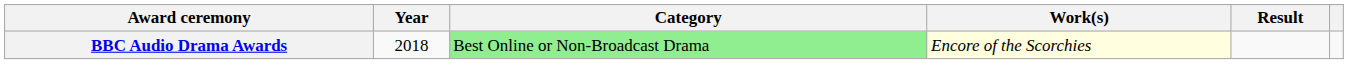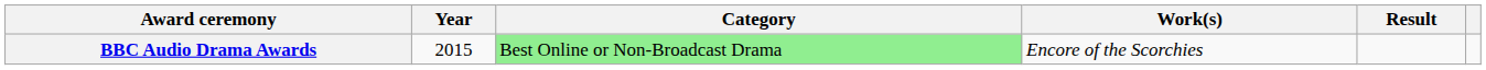BBC Audio Drama Awards | Year: 2018 -> 2015
BBC Audio Drama Awards | Work(s): lightyellow background -> no background
